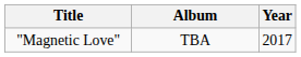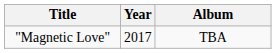columns swapped: Year <-> Album
